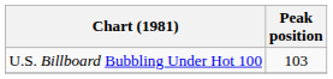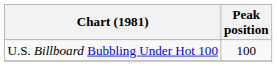U.S. Billboard Bubbling Under Hot 100 | Peak position: 103 -> 100
